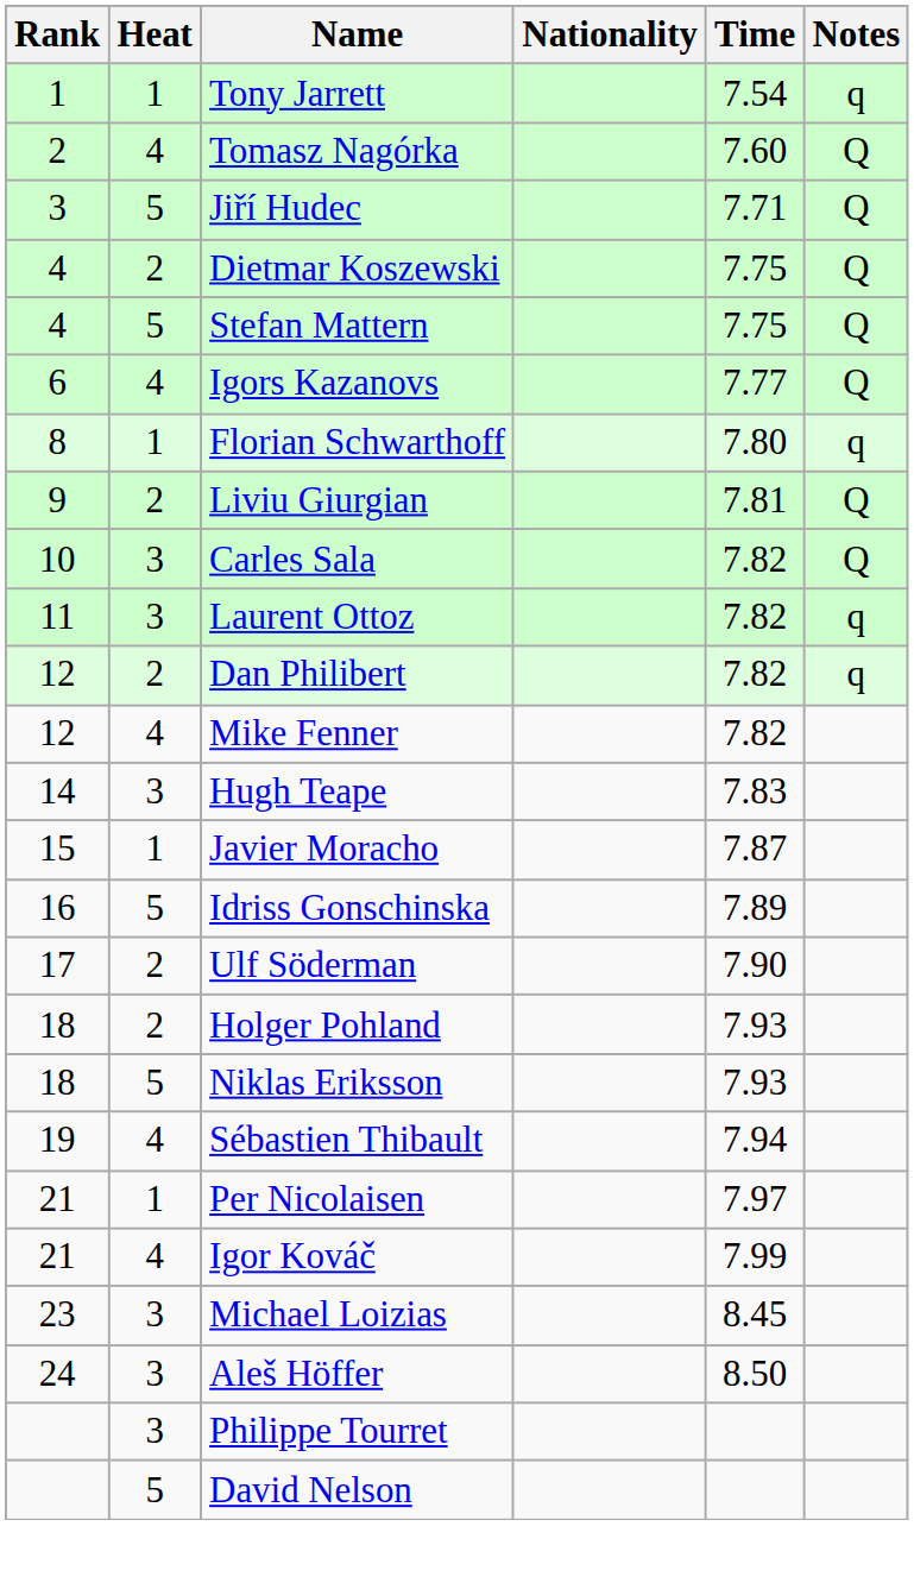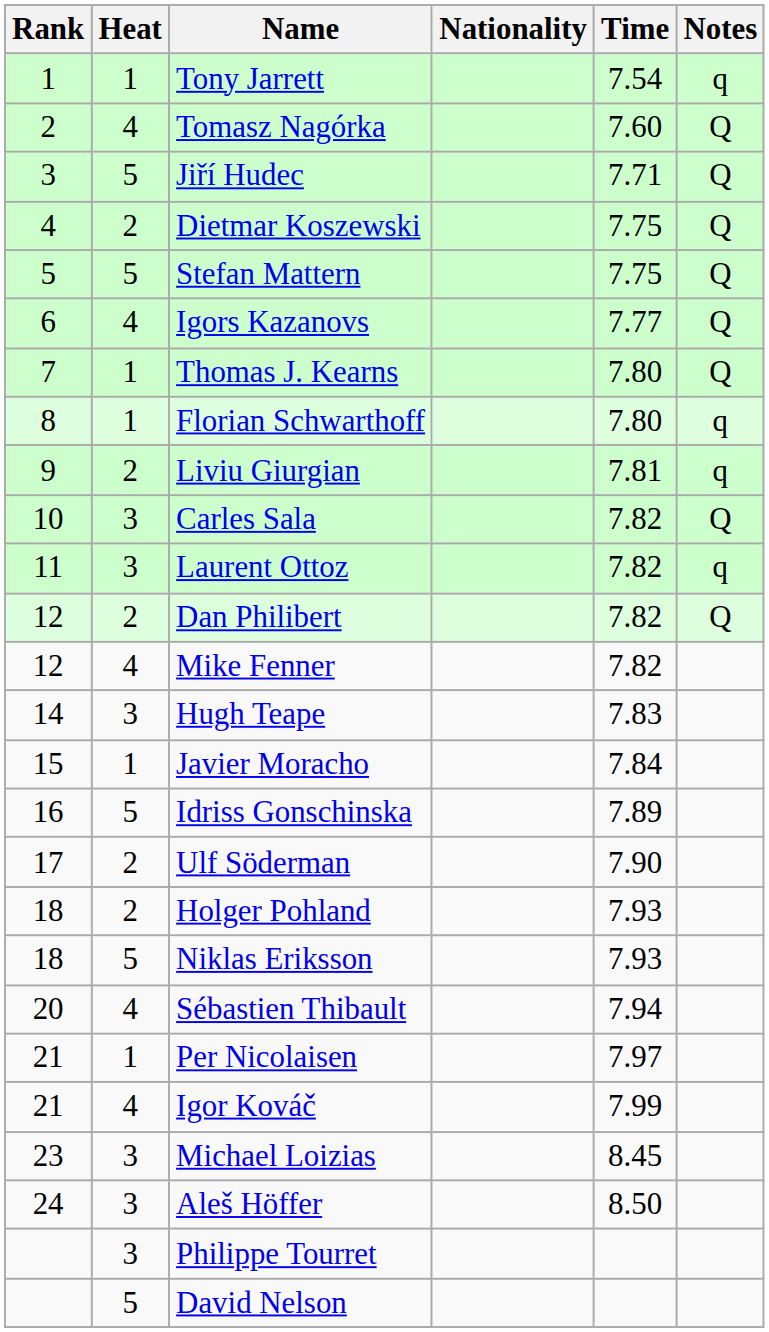Stefan Mattern | Rank: 4 -> 5
+ row: 7 | 1 | Thomas J. Kearns | 7.80 | Q
Liviu Giurgian | Notes: Q -> q
Dan Philibert | Notes: q -> Q
Javier Moracho | Time: 7.87 -> 7.84
Sébastien Thibault | Rank: 19 -> 20
